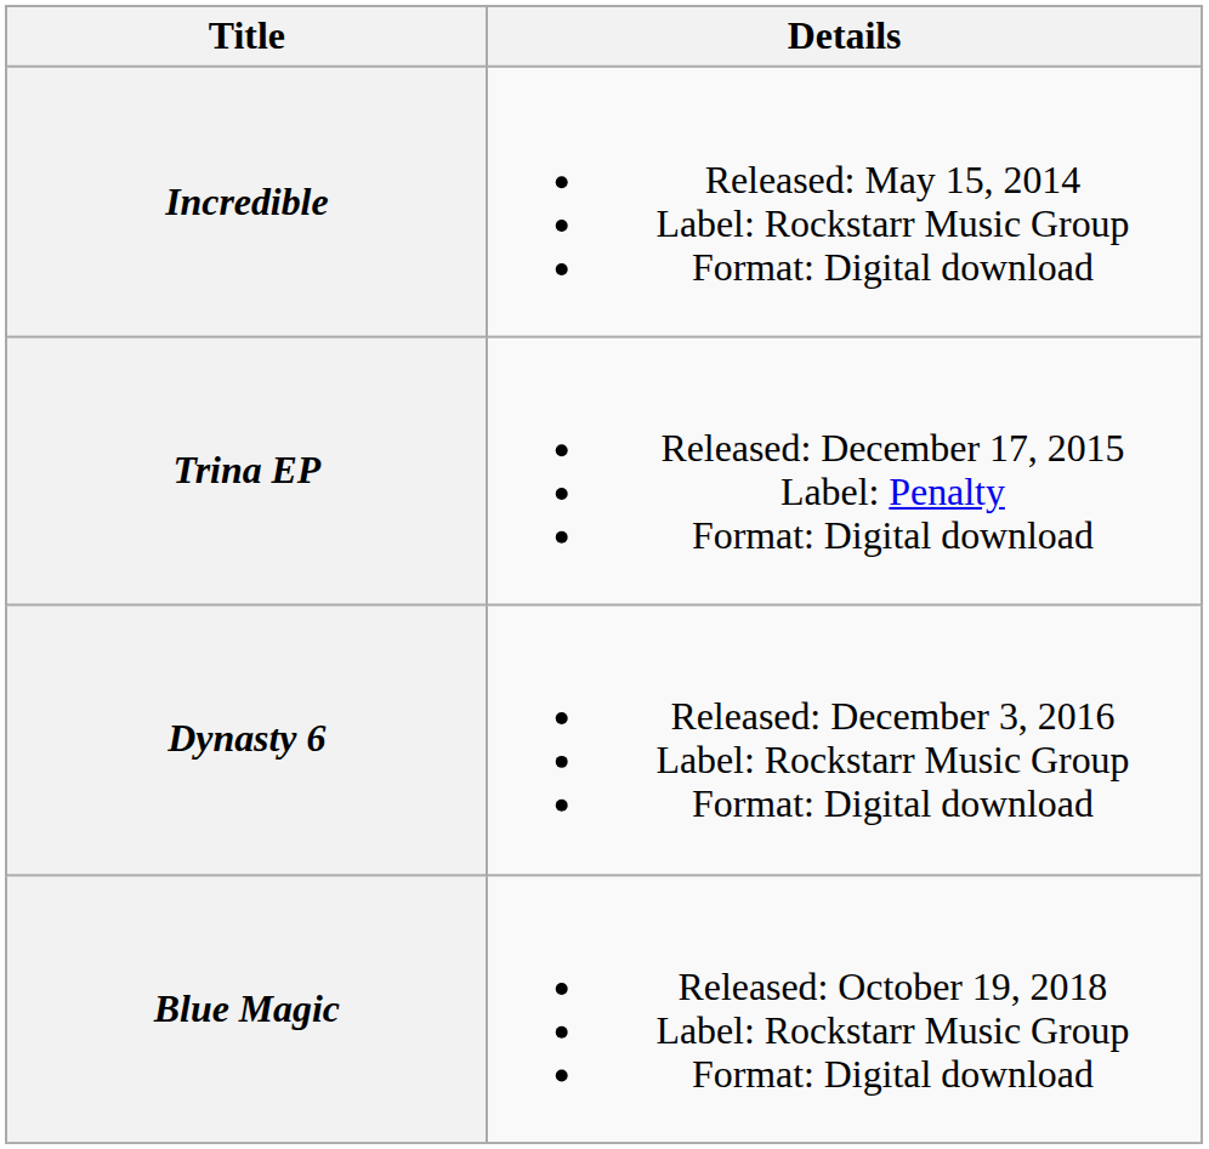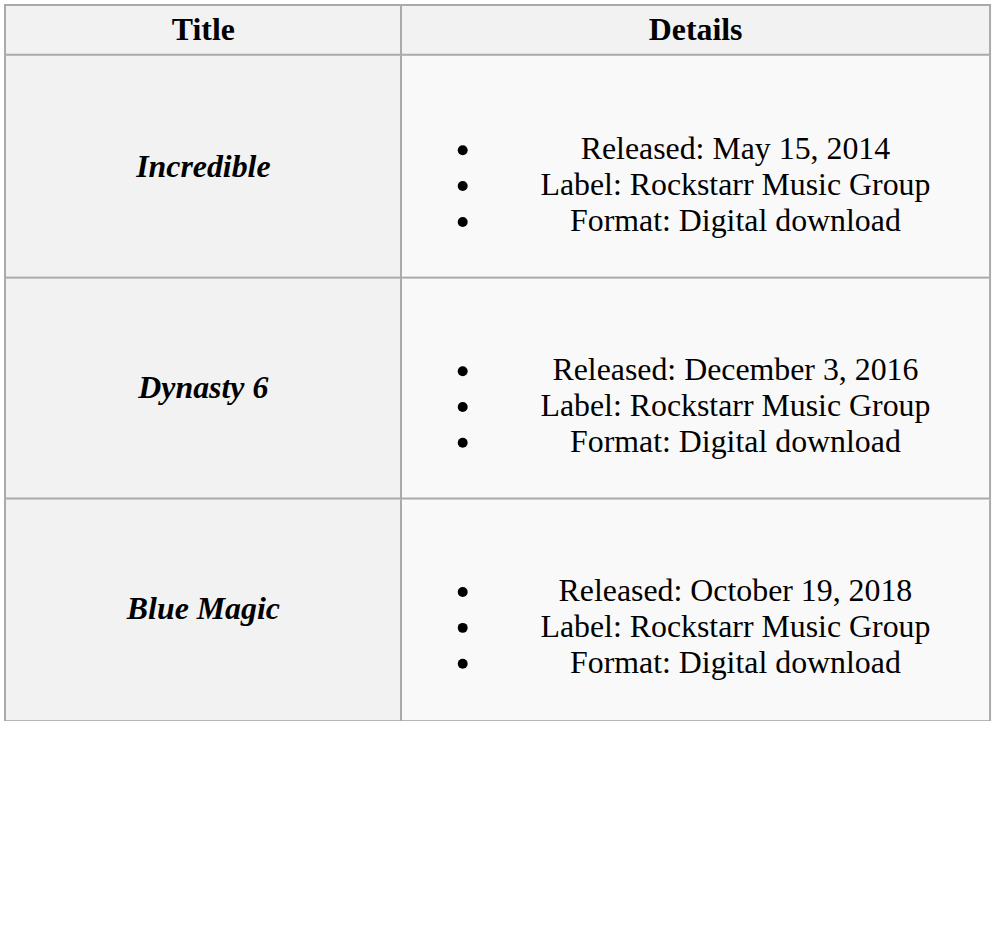- row: Trina EP | Released: December 17, 2015 Label: Penalty Format: Digital download
